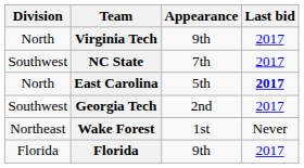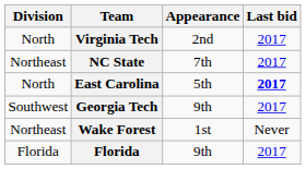Virginia Tech | Appearance: 9th -> 2nd
NC State | Division: Southwest -> Northeast
Georgia Tech | Appearance: 2nd -> 9th
